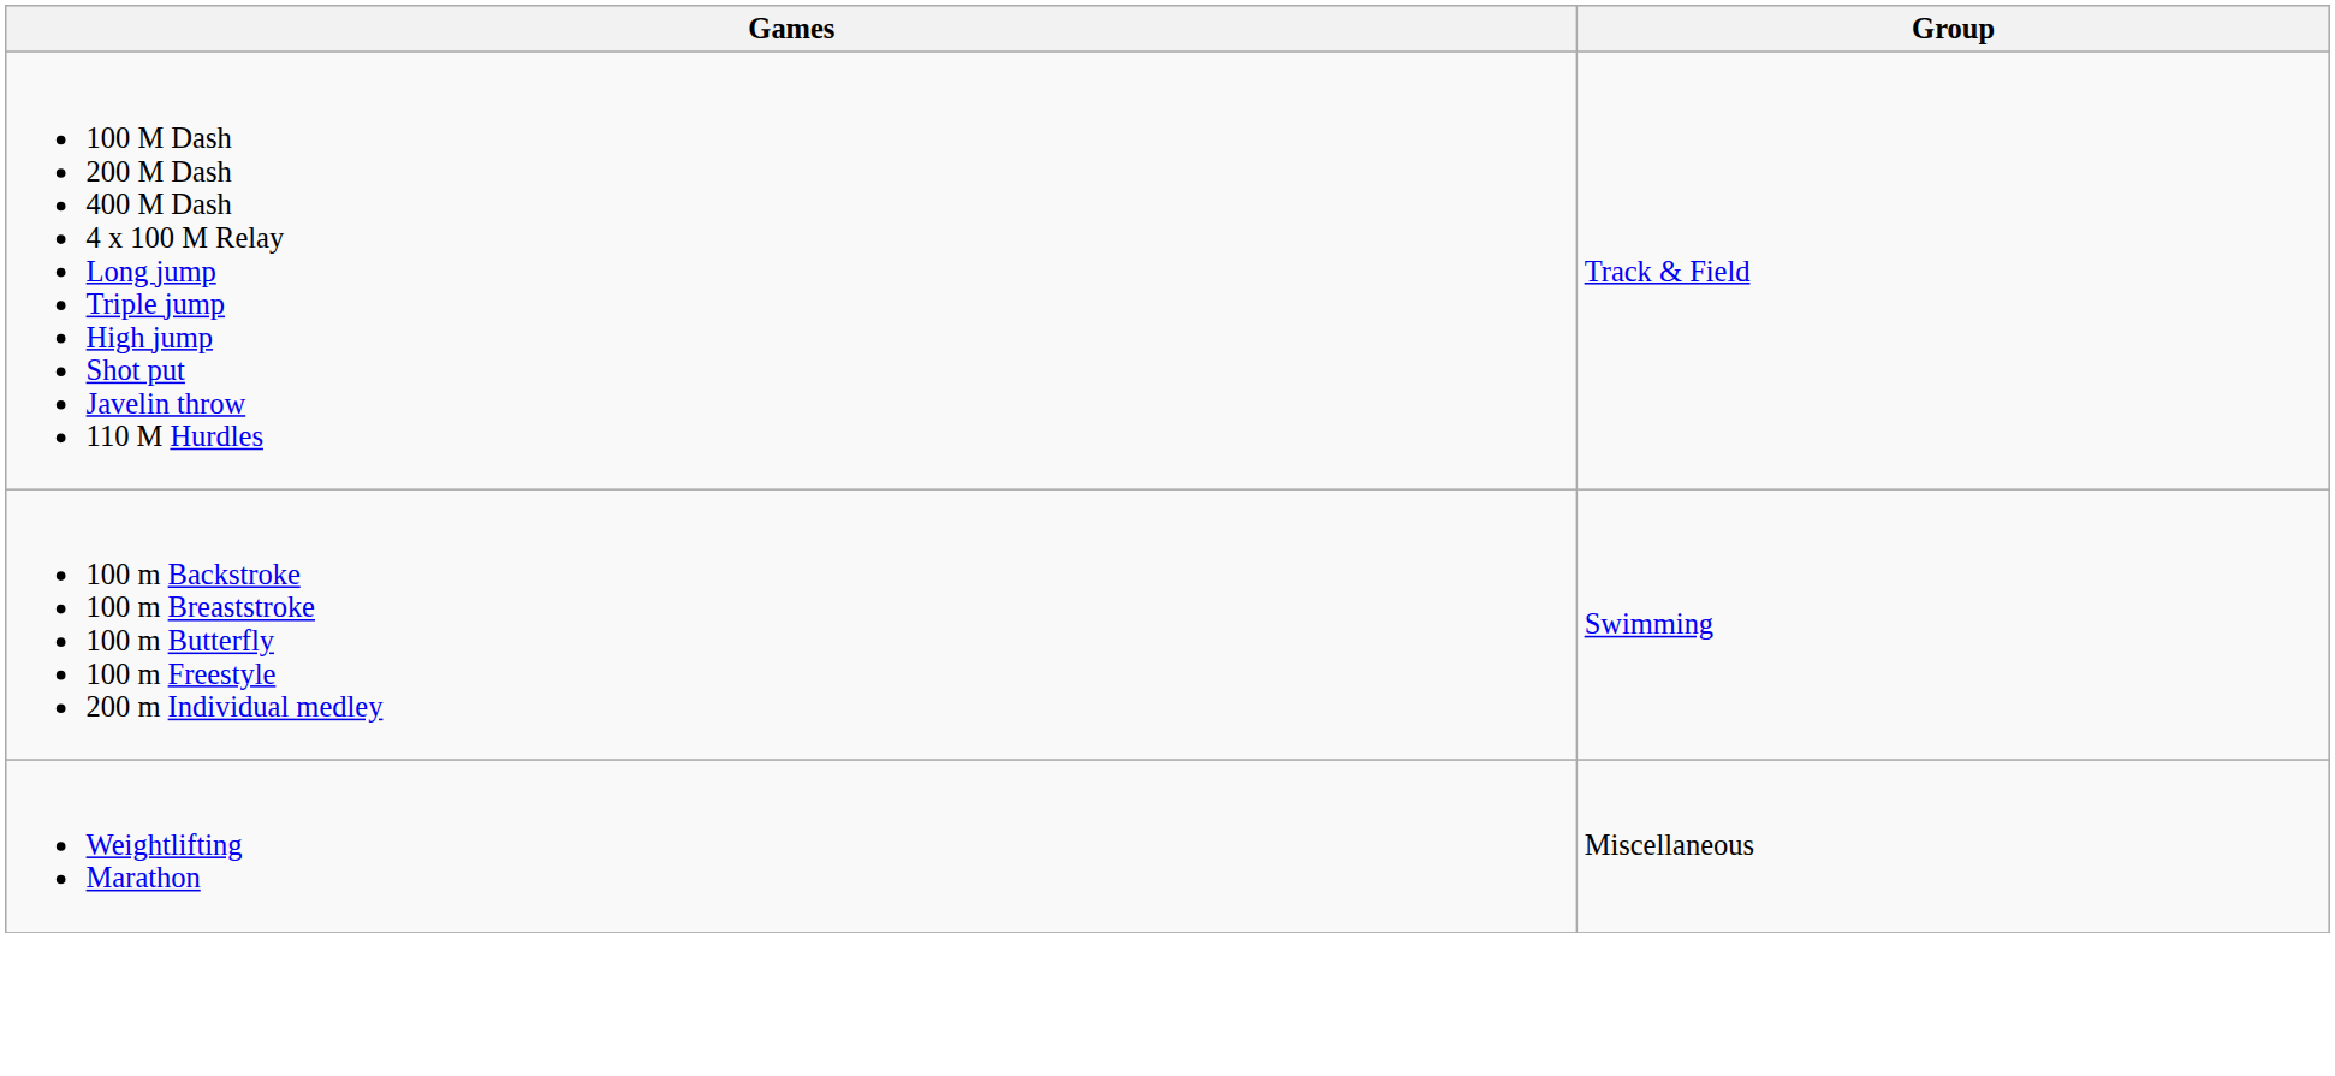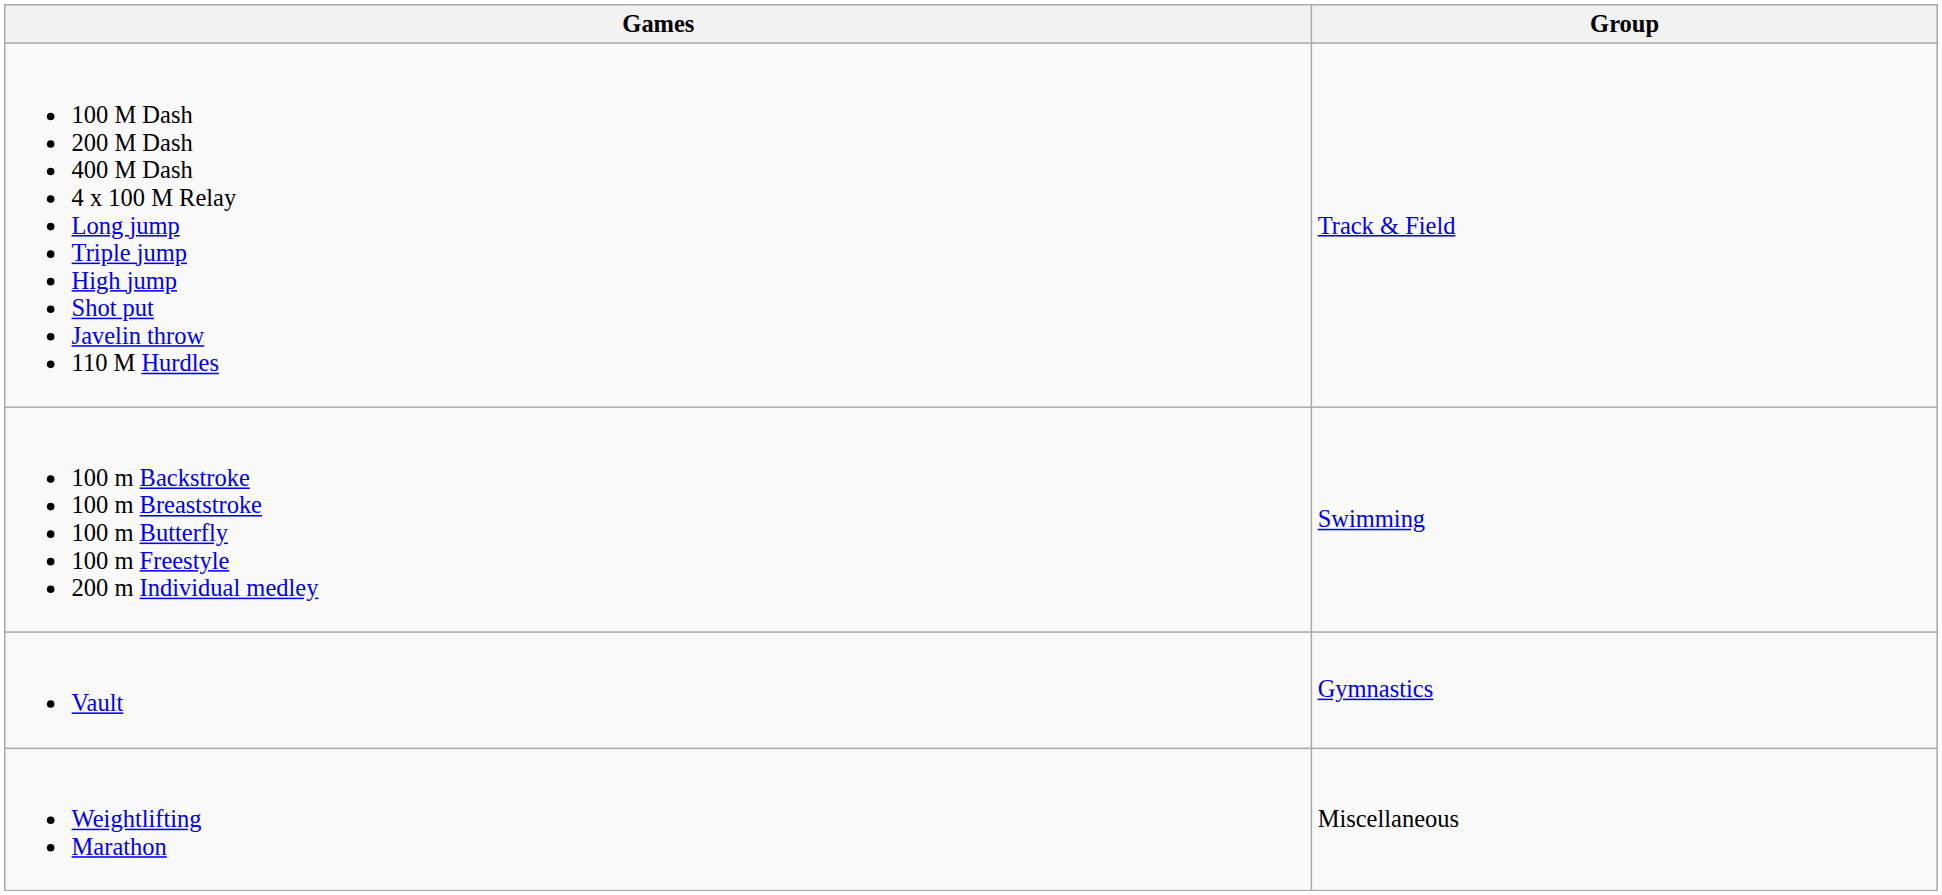+ row: Vault | Gymnastics
